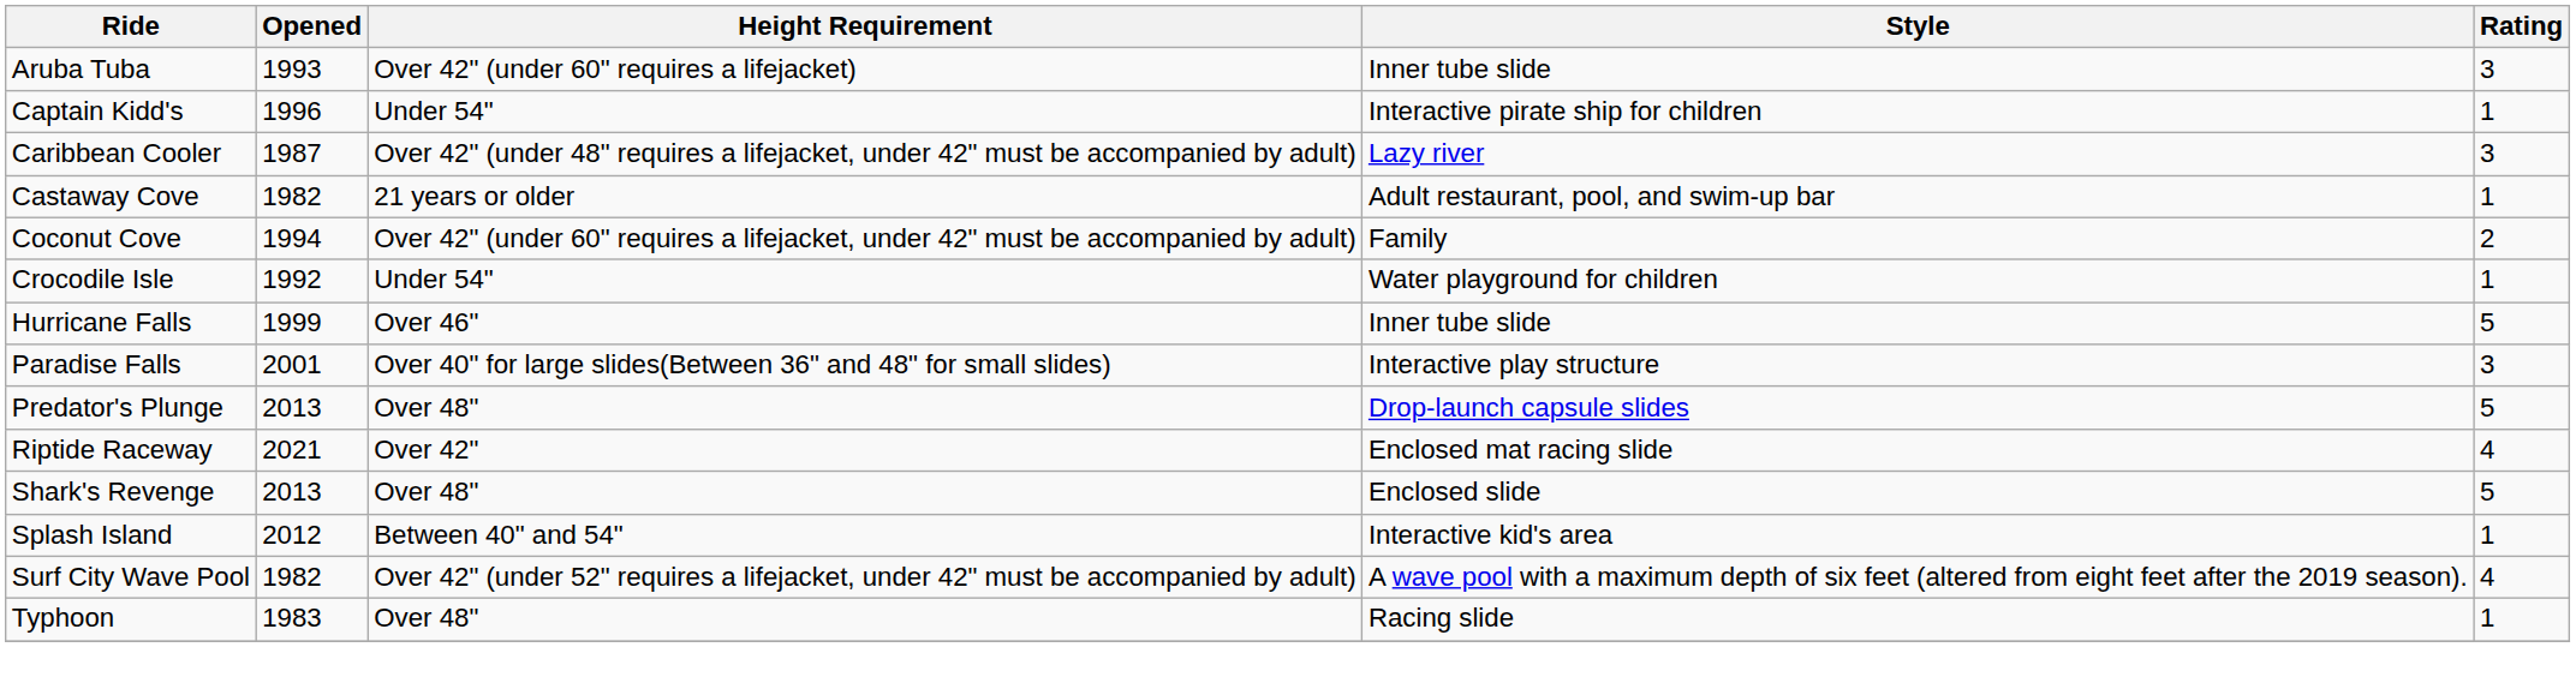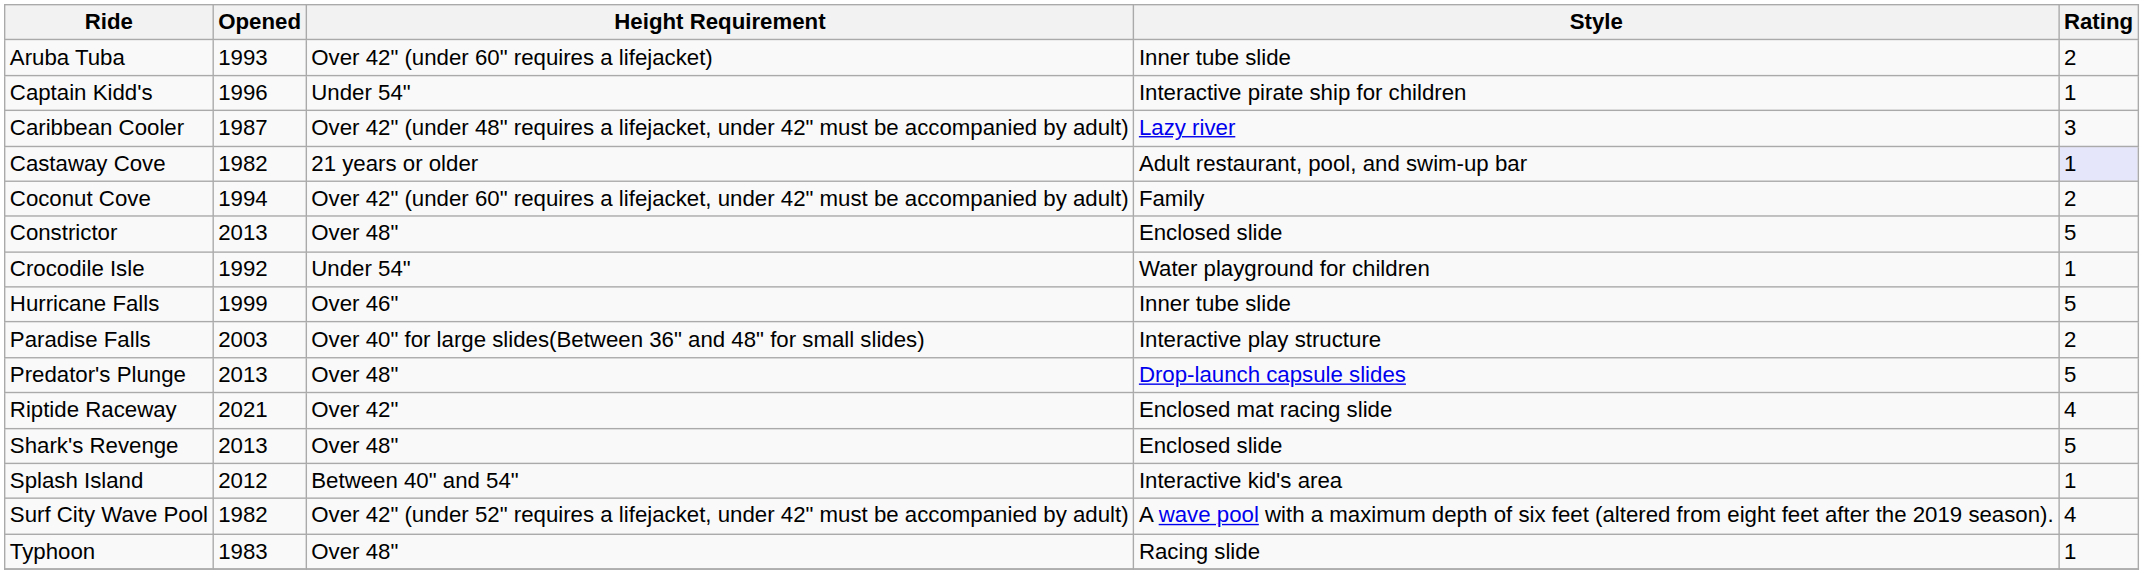Aruba Tuba | Rating: 3 -> 2
Castaway Cove | Rating: no background -> lavender background
+ row: Constrictor | 2013 | Over 48" | Enclosed slide | 5
Paradise Falls | Opened: 2001 -> 2003
Paradise Falls | Rating: 3 -> 2
